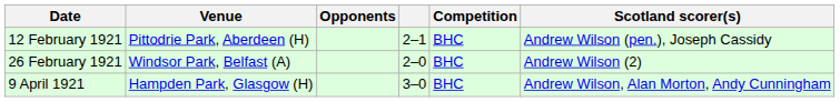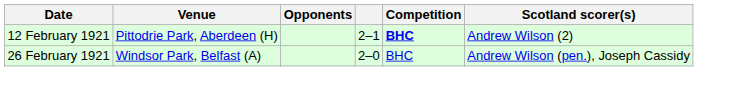12 February 1921 | Competition: normal -> bold
12 February 1921 | Scotland scorer(s): Andrew Wilson (pen.), Joseph Cassidy -> Andrew Wilson (2)
26 February 1921 | Scotland scorer(s): Andrew Wilson (2) -> Andrew Wilson (pen.), Joseph Cassidy
- row: 9 April 1921 | Hampden Park, Glasgow (H) | 3–0 | BHC | Andrew Wilson, Alan Morton, Andy Cunningham
